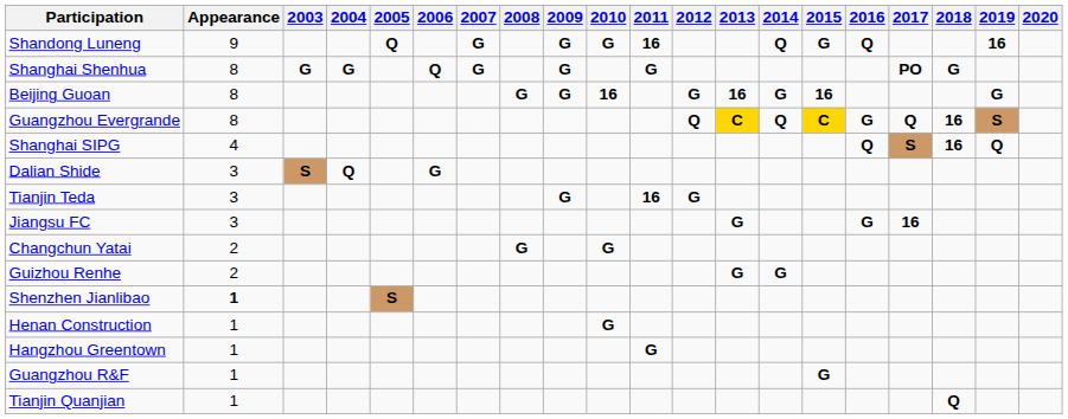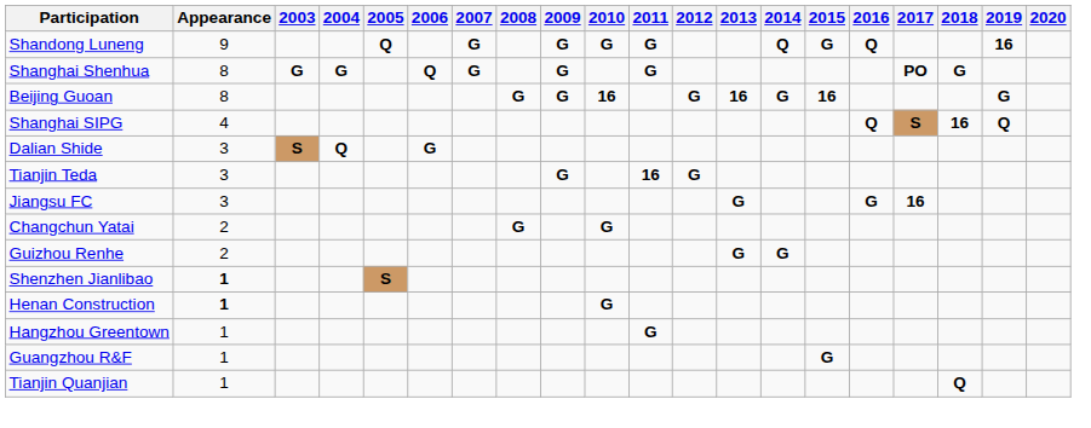Shandong Luneng | 2011: 16 -> G
- row: Guangzhou Evergrande | 8 | Q | C | Q | C | G | Q | 16 | S
Henan Construction | Appearance: normal -> bold
